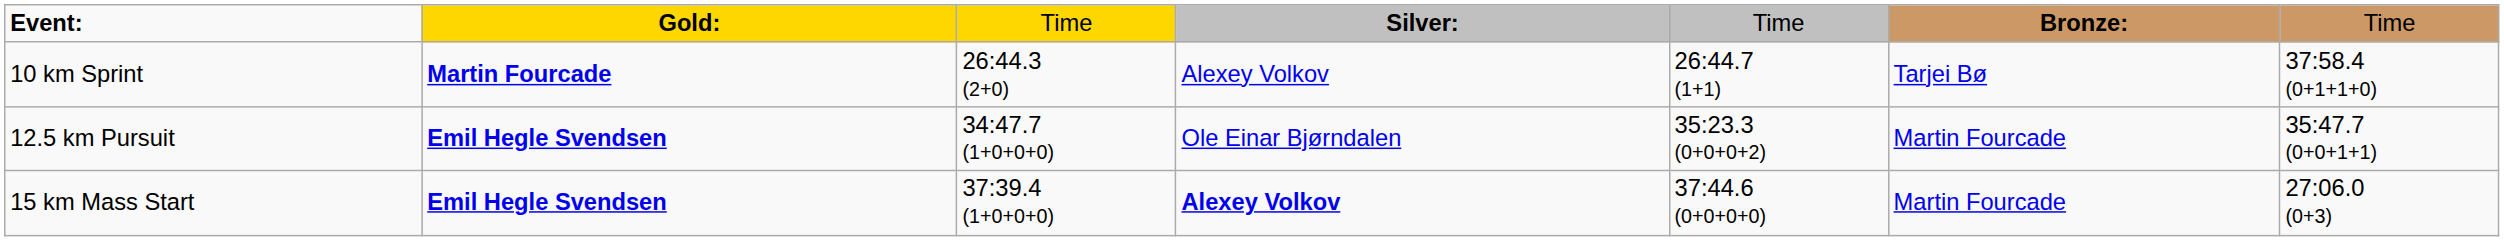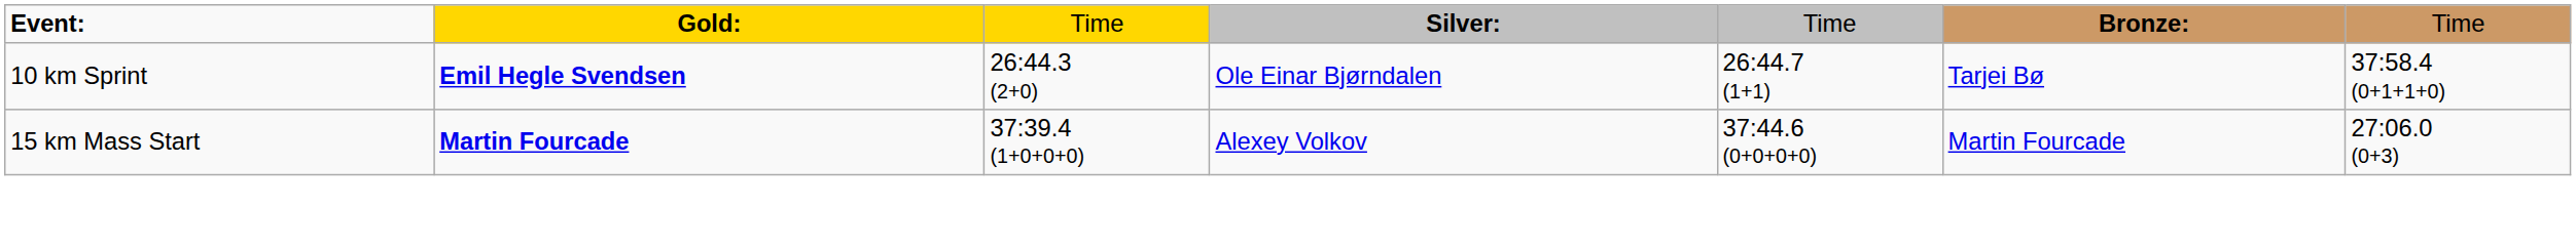10 km Sprint | column 2: Martin Fourcade -> Emil Hegle Svendsen
10 km Sprint | column 4: Alexey Volkov -> Ole Einar Bjørndalen
- row: 12.5 km Pursuit | Emil Hegle Svendsen | 34:47.7 (1+0+0+0) | Ole Einar Bjørndalen | 35:23.3 (0+0+0+2) | Martin Fourcade | 35:47.7 (0+0+1+1)
15 km Mass Start | column 2: Emil Hegle Svendsen -> Martin Fourcade
15 km Mass Start | column 4: bold -> normal
